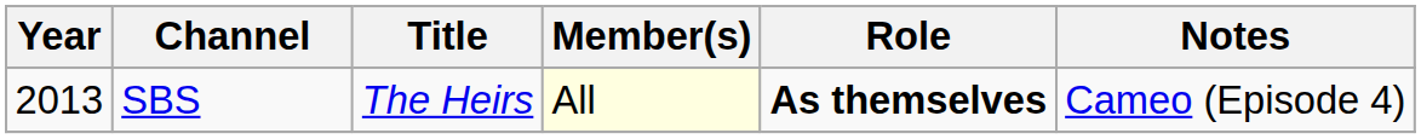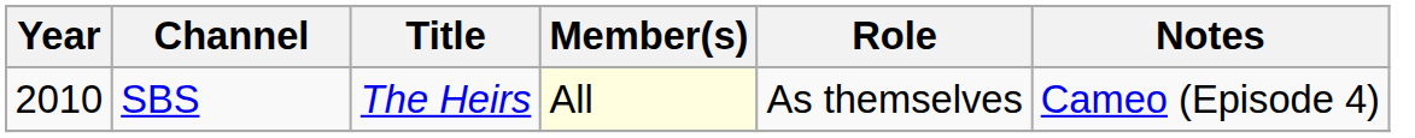SBS | Year: 2013 -> 2010
SBS | Role: bold -> normal
